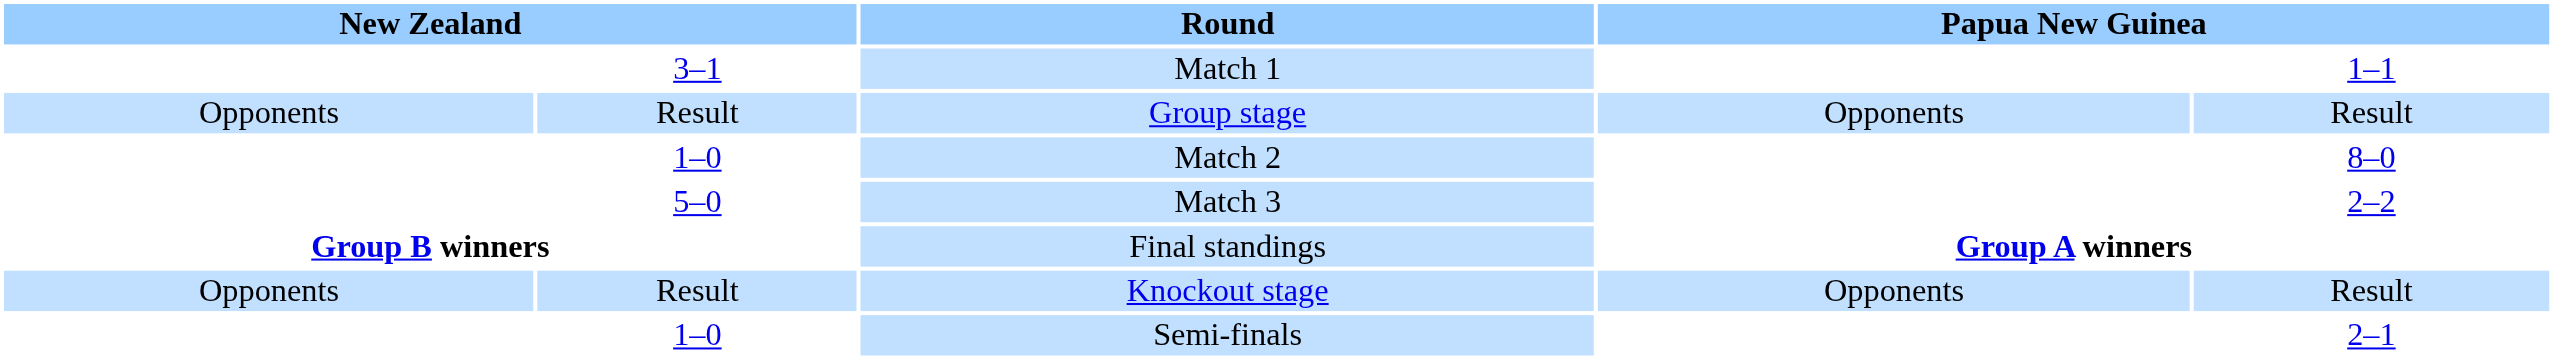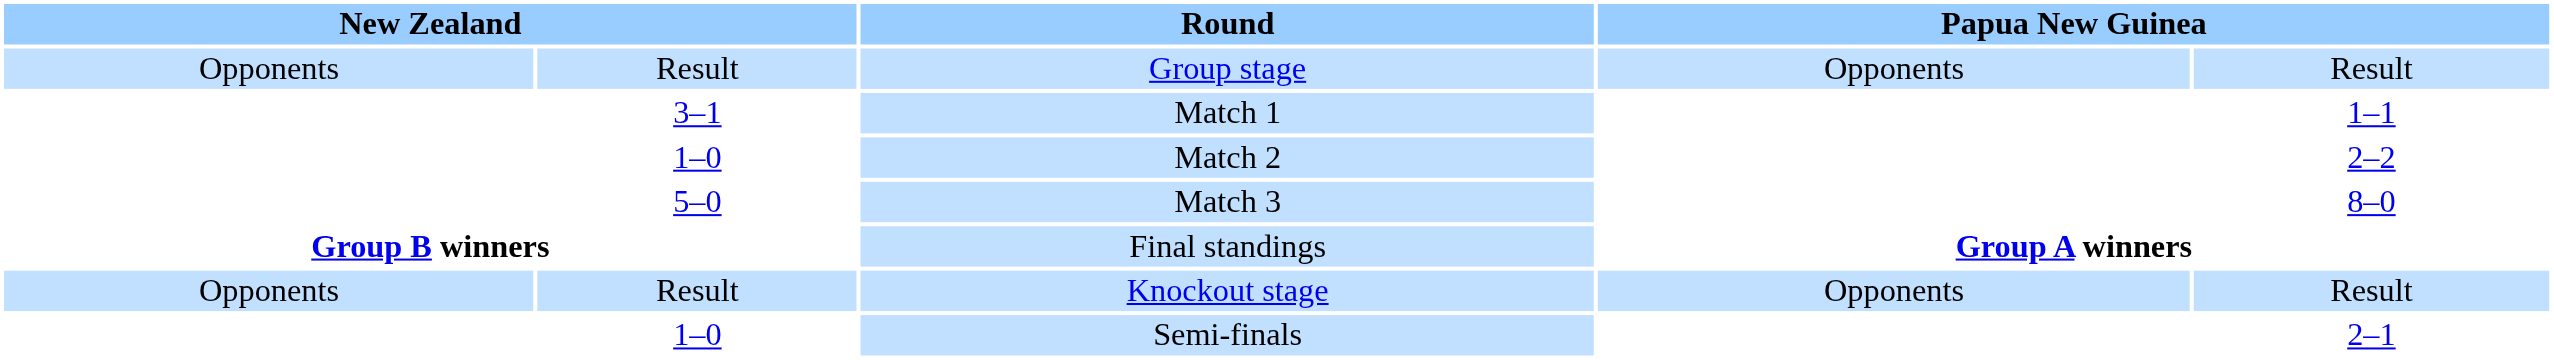rows swapped: Group stage <-> Match 1
Match 2 | column 5: 8–0 -> 2–2
Match 3 | column 5: 2–2 -> 8–0
